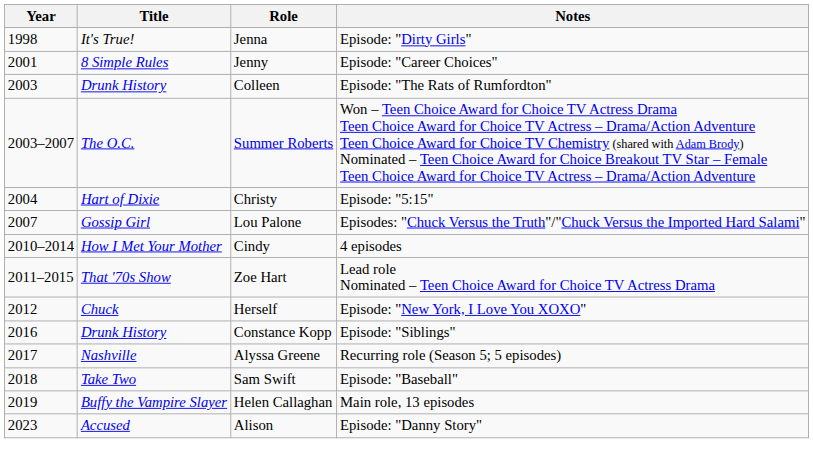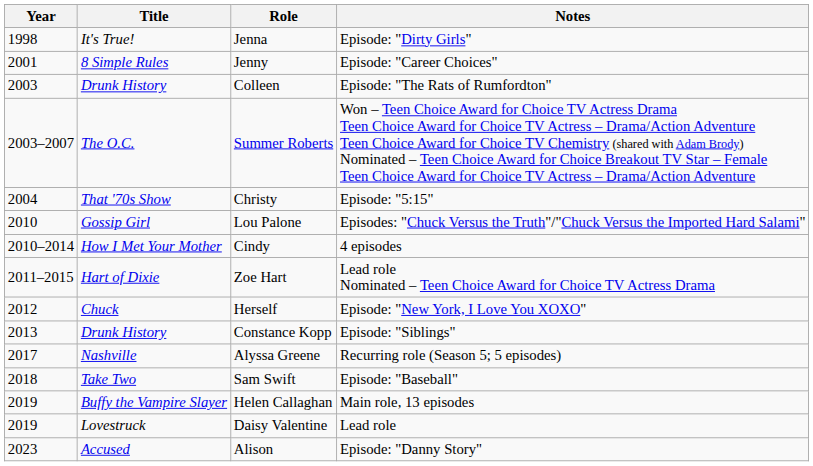Christy | Title: Hart of Dixie -> That '70s Show
Lou Palone | Year: 2007 -> 2010
Zoe Hart | Title: That '70s Show -> Hart of Dixie
Constance Kopp | Year: 2016 -> 2013
+ row: 2019 | Lovestruck | Daisy Valentine | Lead role
